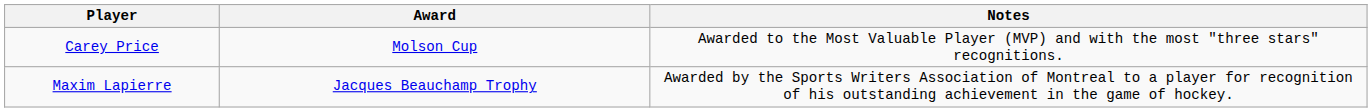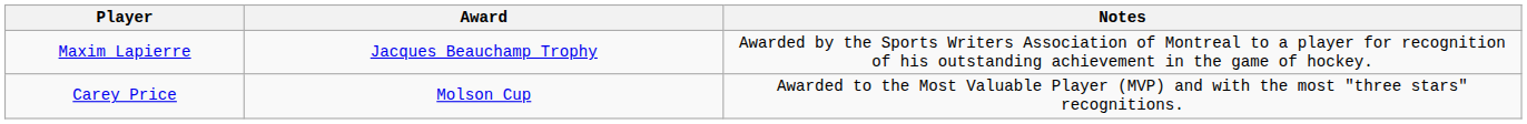rows swapped: Carey Price <-> Maxim Lapierre
